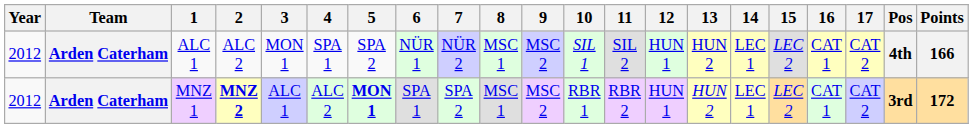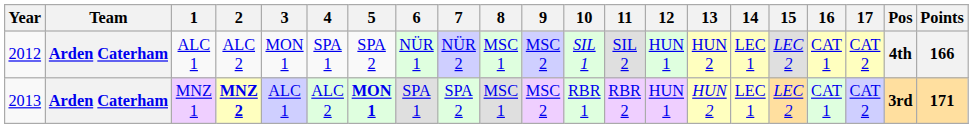MNZ 1 | Year: 2012 -> 2013
MNZ 1 | Points: 172 -> 171
